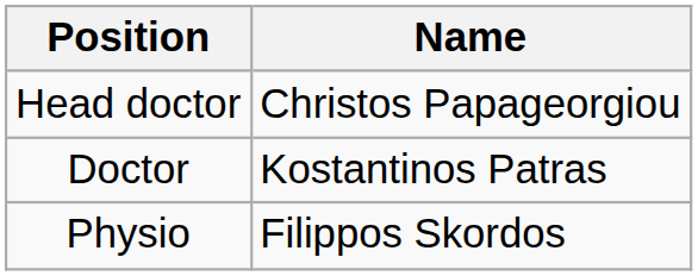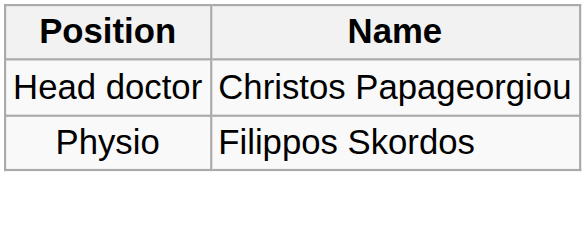- row: Doctor | Kostantinos Patras
